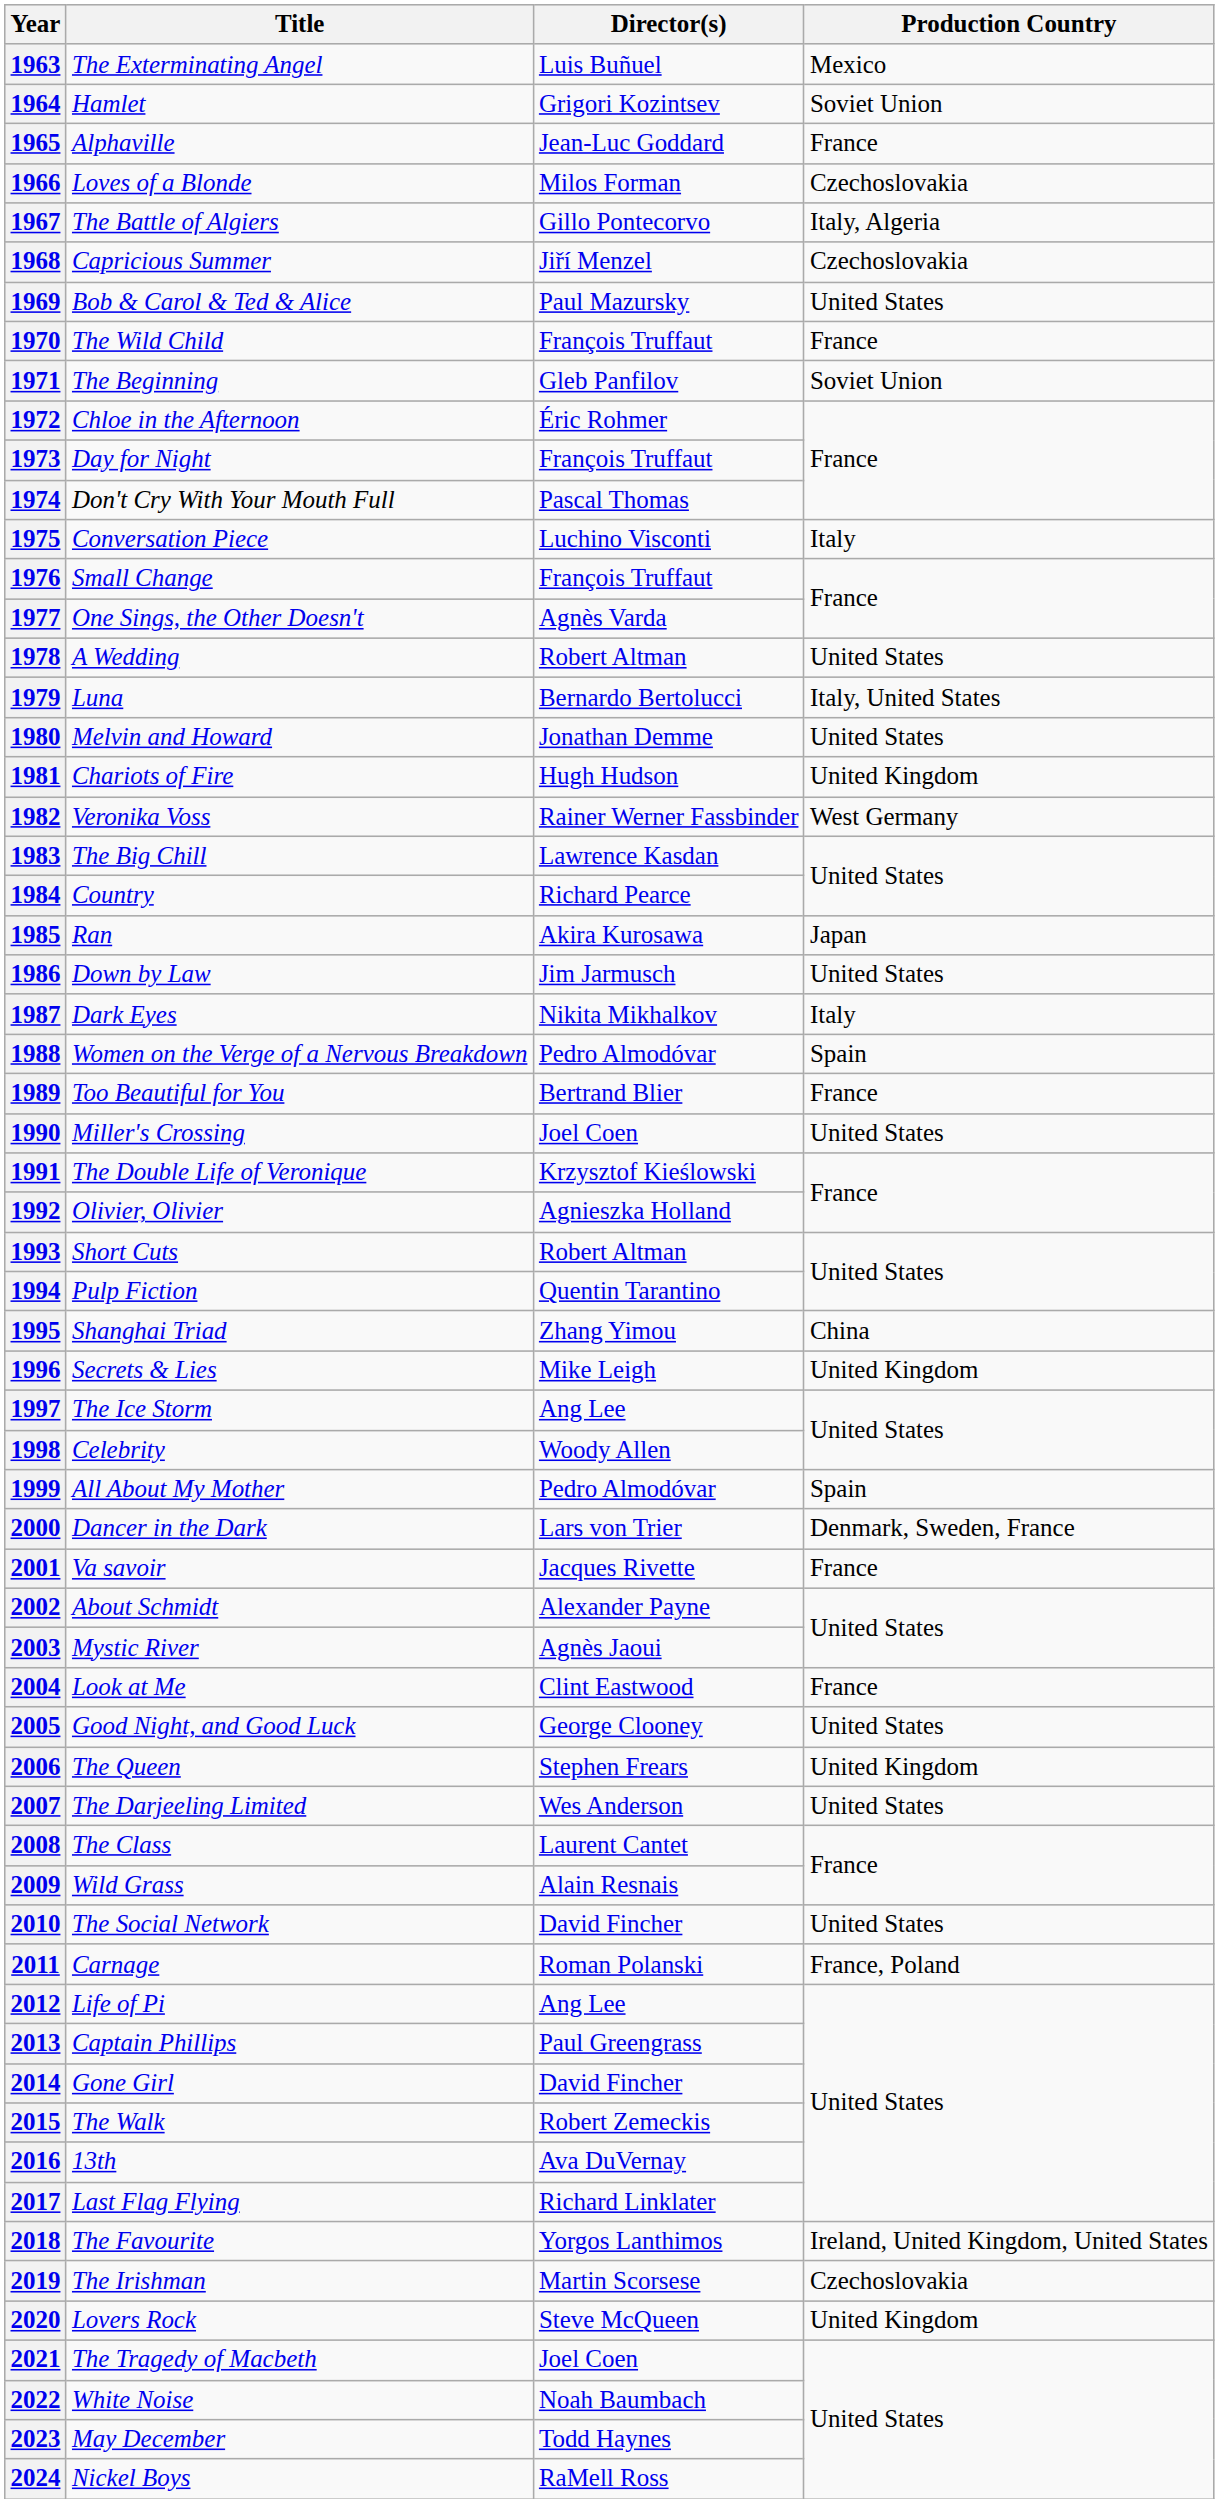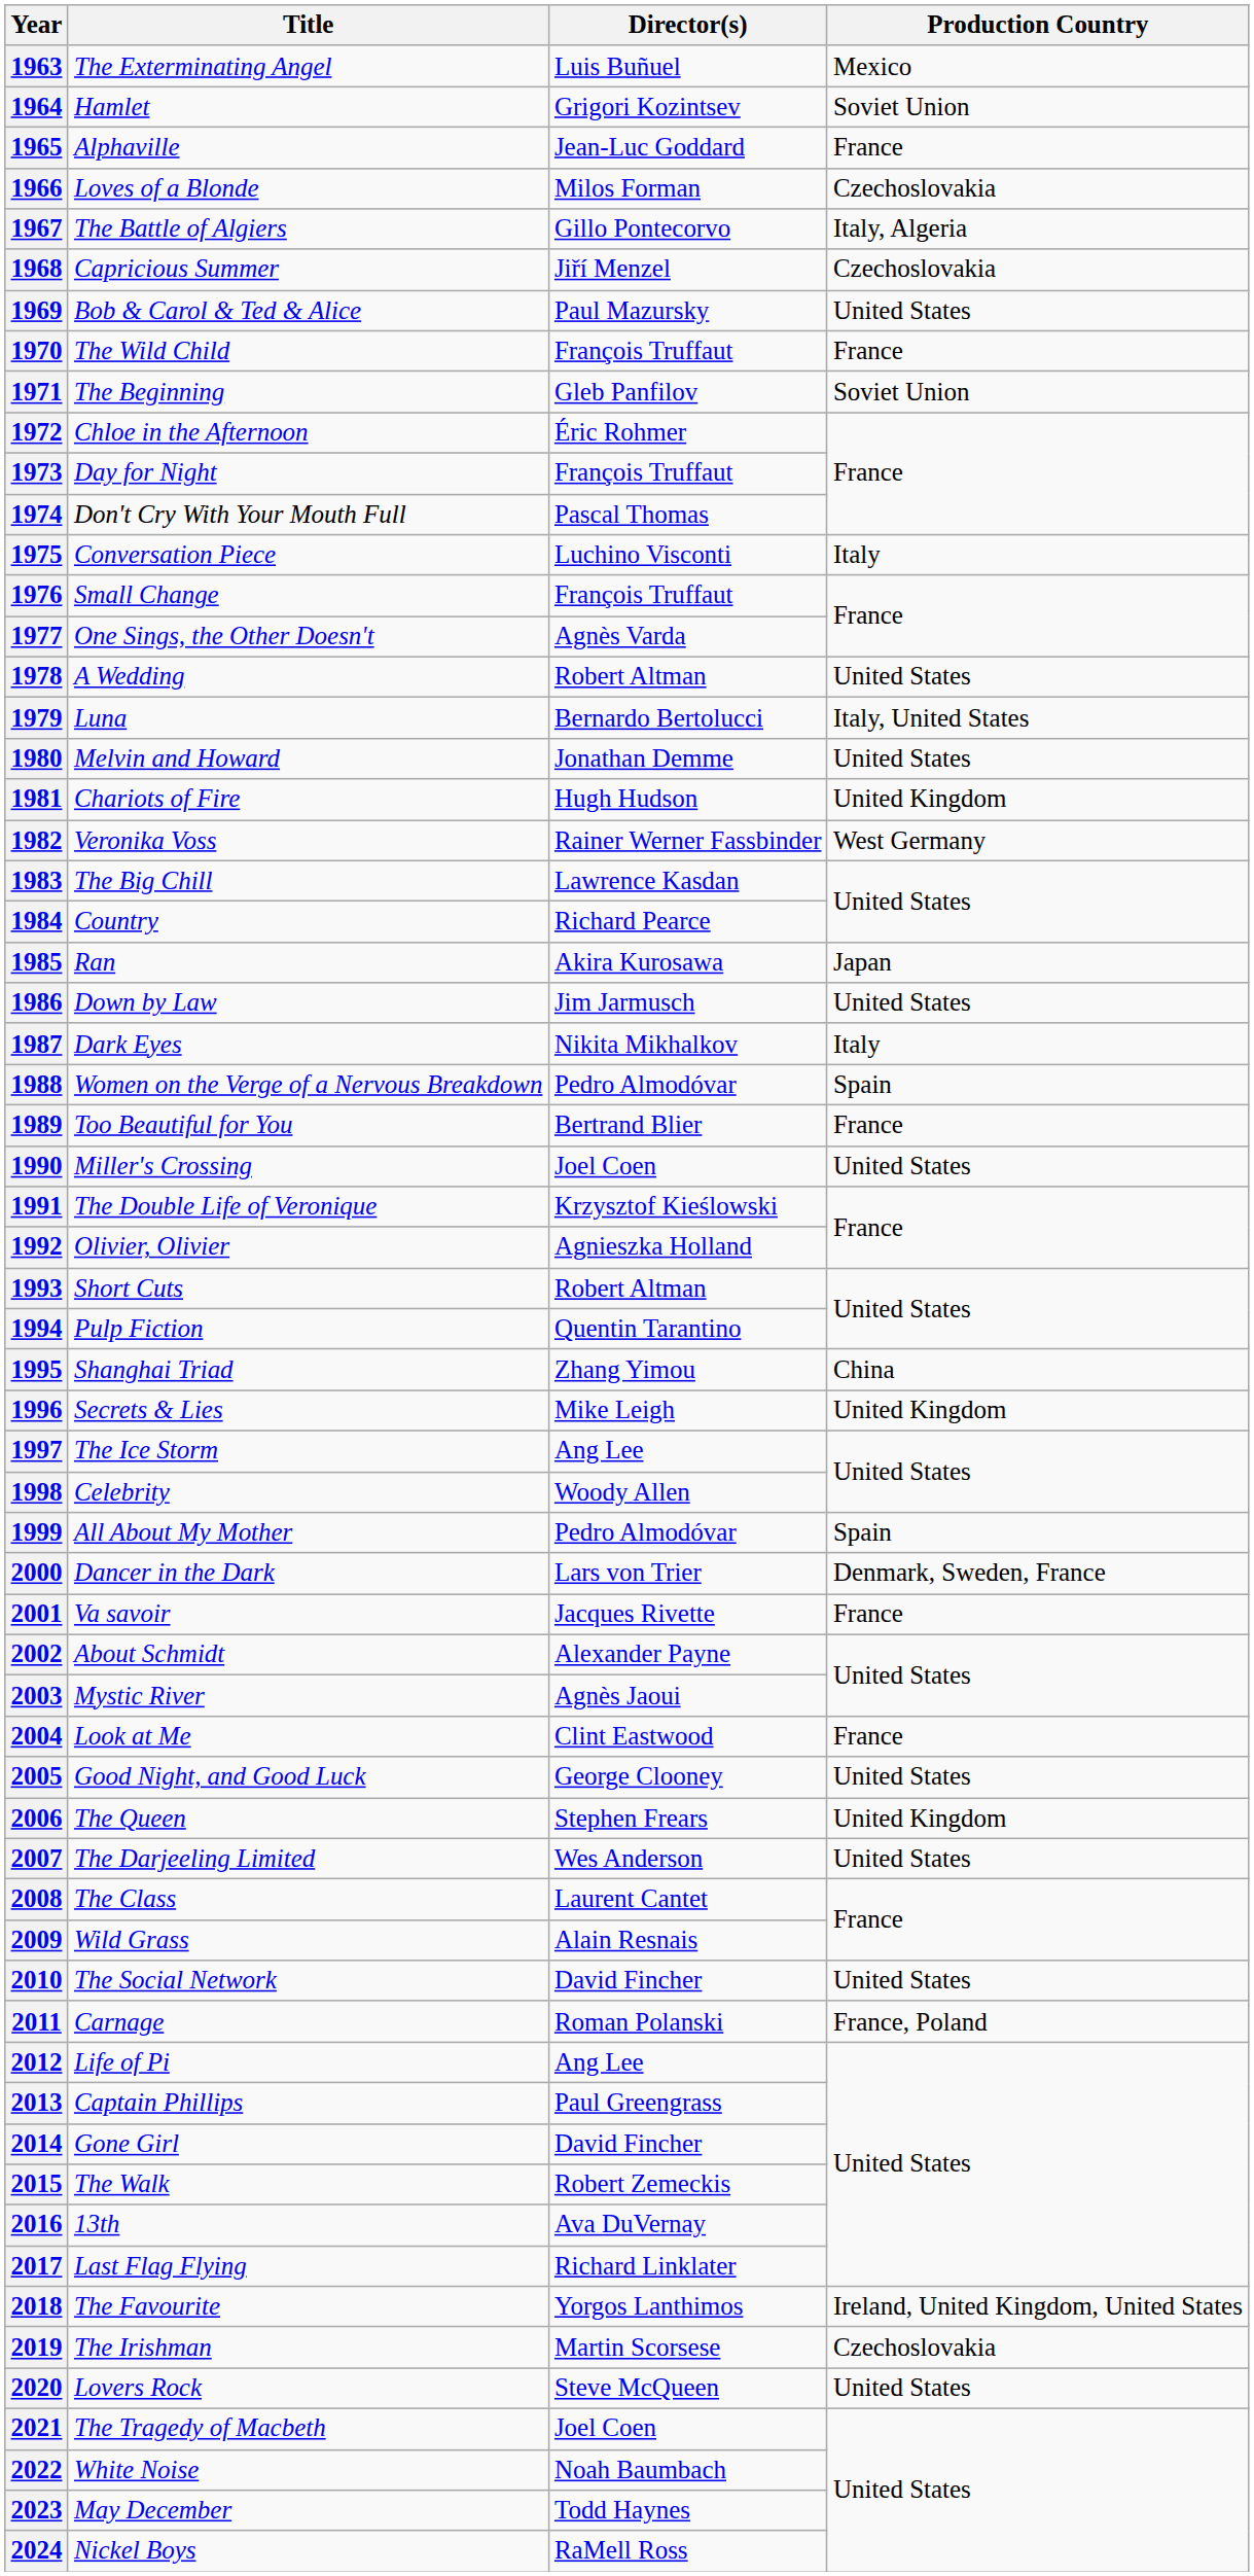2020 | Production Country: United Kingdom -> United States
